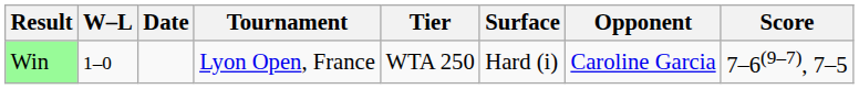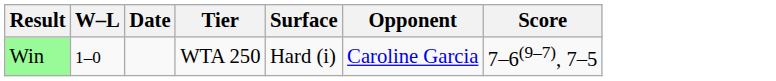- column: Tournament | Lyon Open, France
